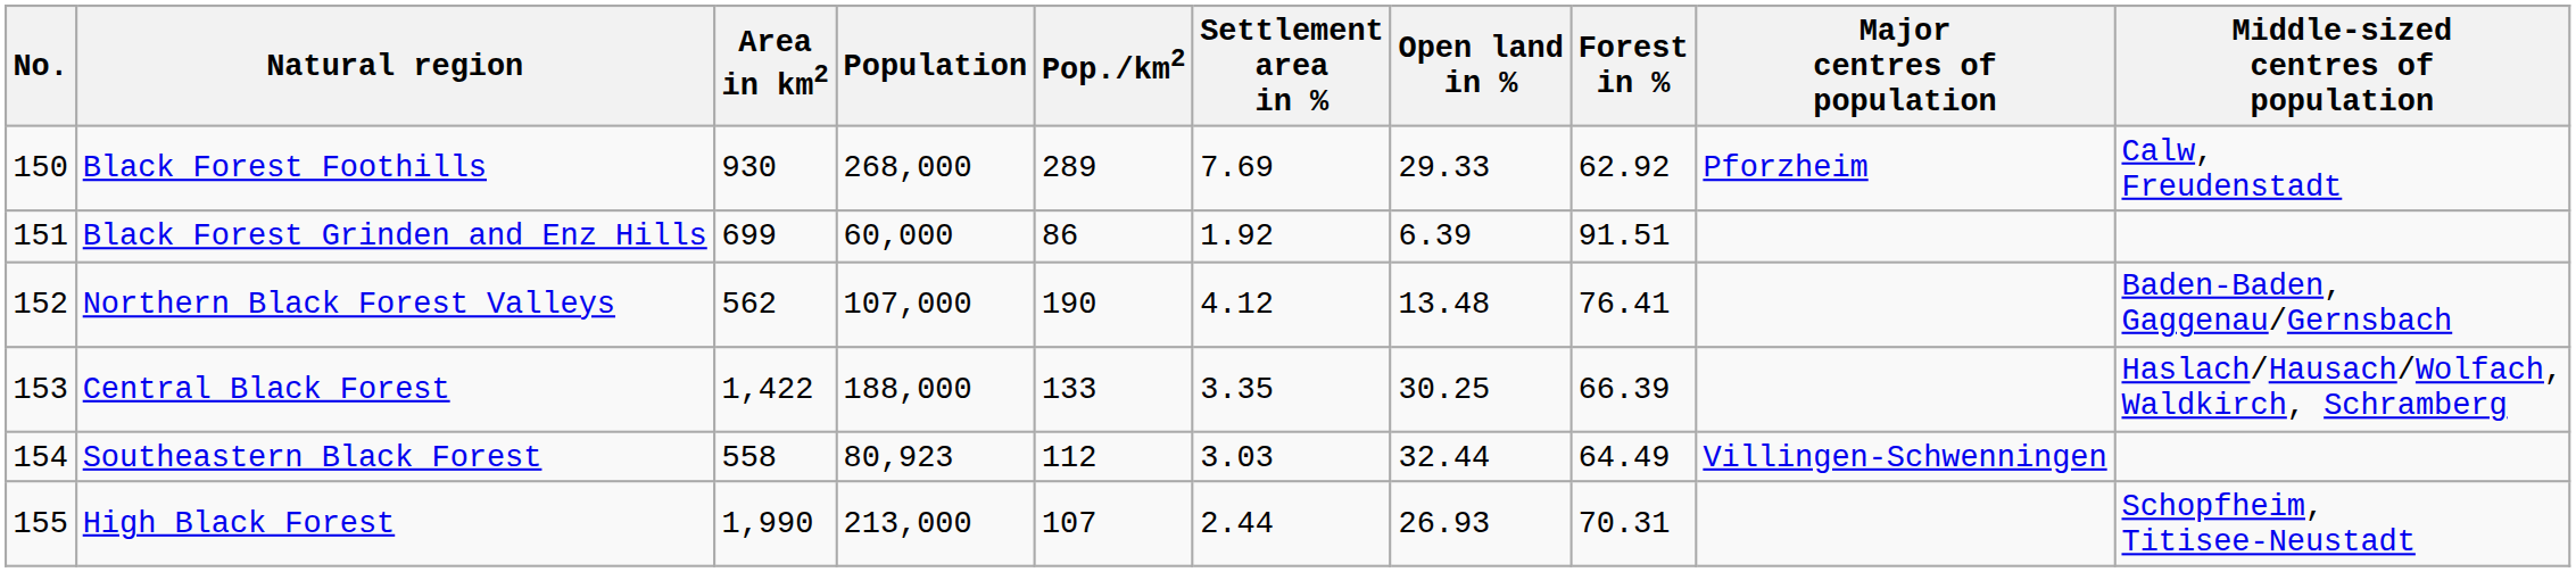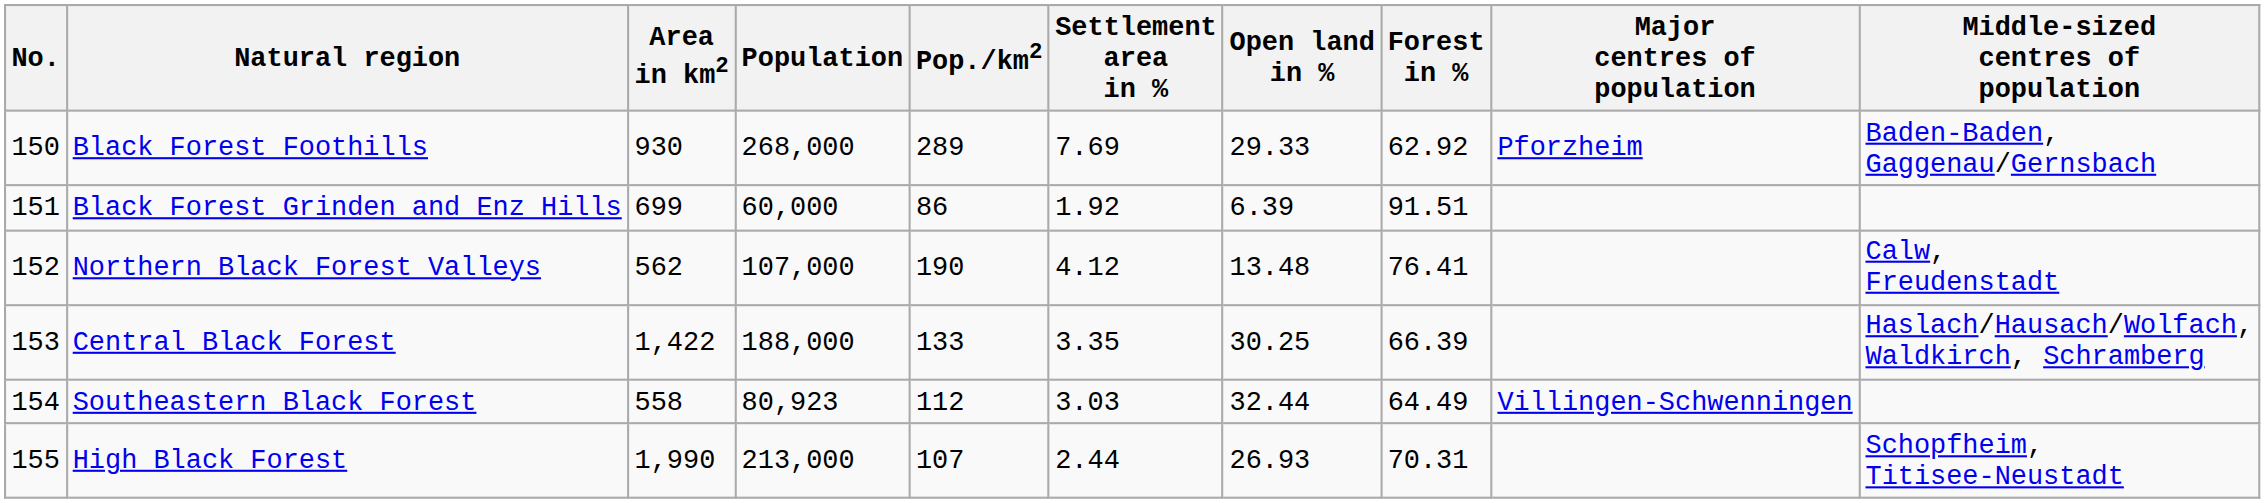Black Forest Foothills | Middle-sized centres of population: Calw, Freudenstadt -> Baden-Baden, Gaggenau/Gernsbach
Northern Black Forest Valleys | Middle-sized centres of population: Baden-Baden, Gaggenau/Gernsbach -> Calw, Freudenstadt
